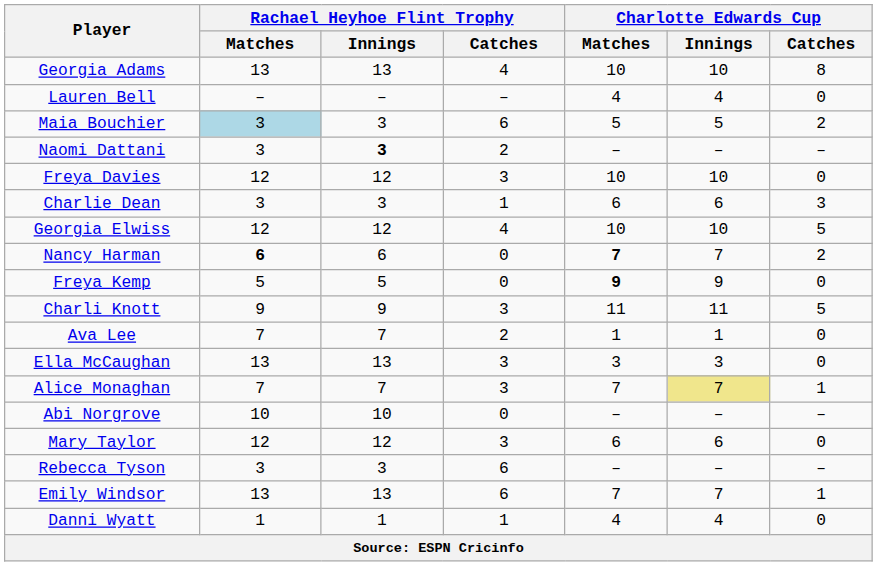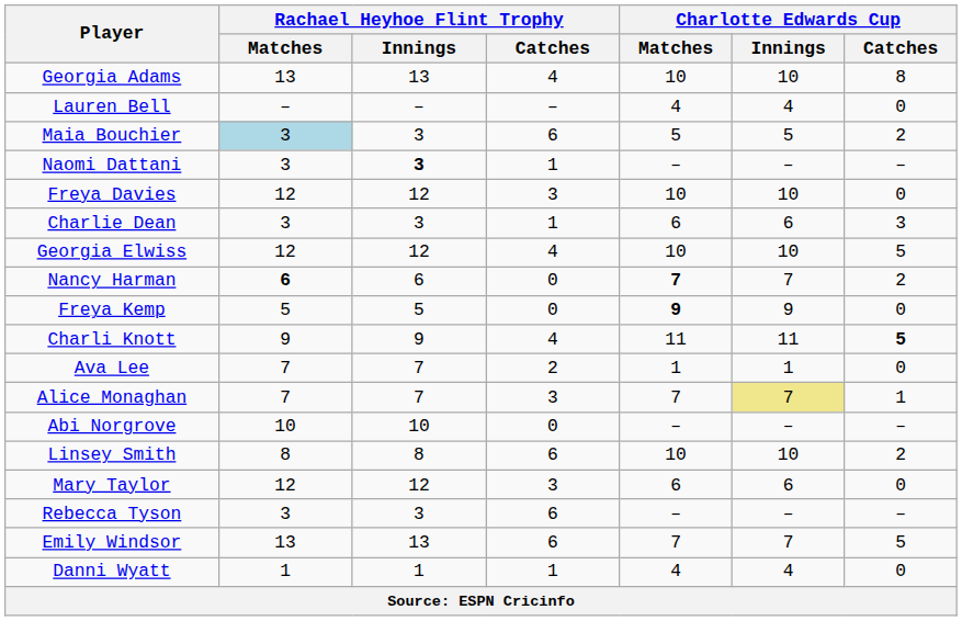Naomi Dattani | Rachael Heyhoe Flint Trophy / Catches: 2 -> 1
Charli Knott | Rachael Heyhoe Flint Trophy / Catches: 3 -> 4
Charli Knott | Charlotte Edwards Cup / Catches: normal -> bold
- row: Ella McCaughan | 13 | 13 | 3 | 3 | 3 | 0
+ row: Linsey Smith | 8 | 8 | 6 | 10 | 10 | 2
Emily Windsor | Charlotte Edwards Cup / Catches: 1 -> 5
